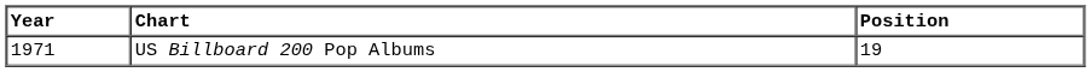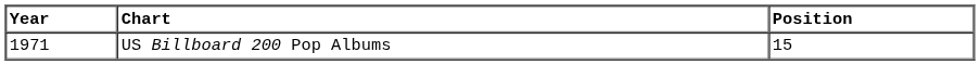US Billboard 200 Pop Albums | Position: 19 -> 15
